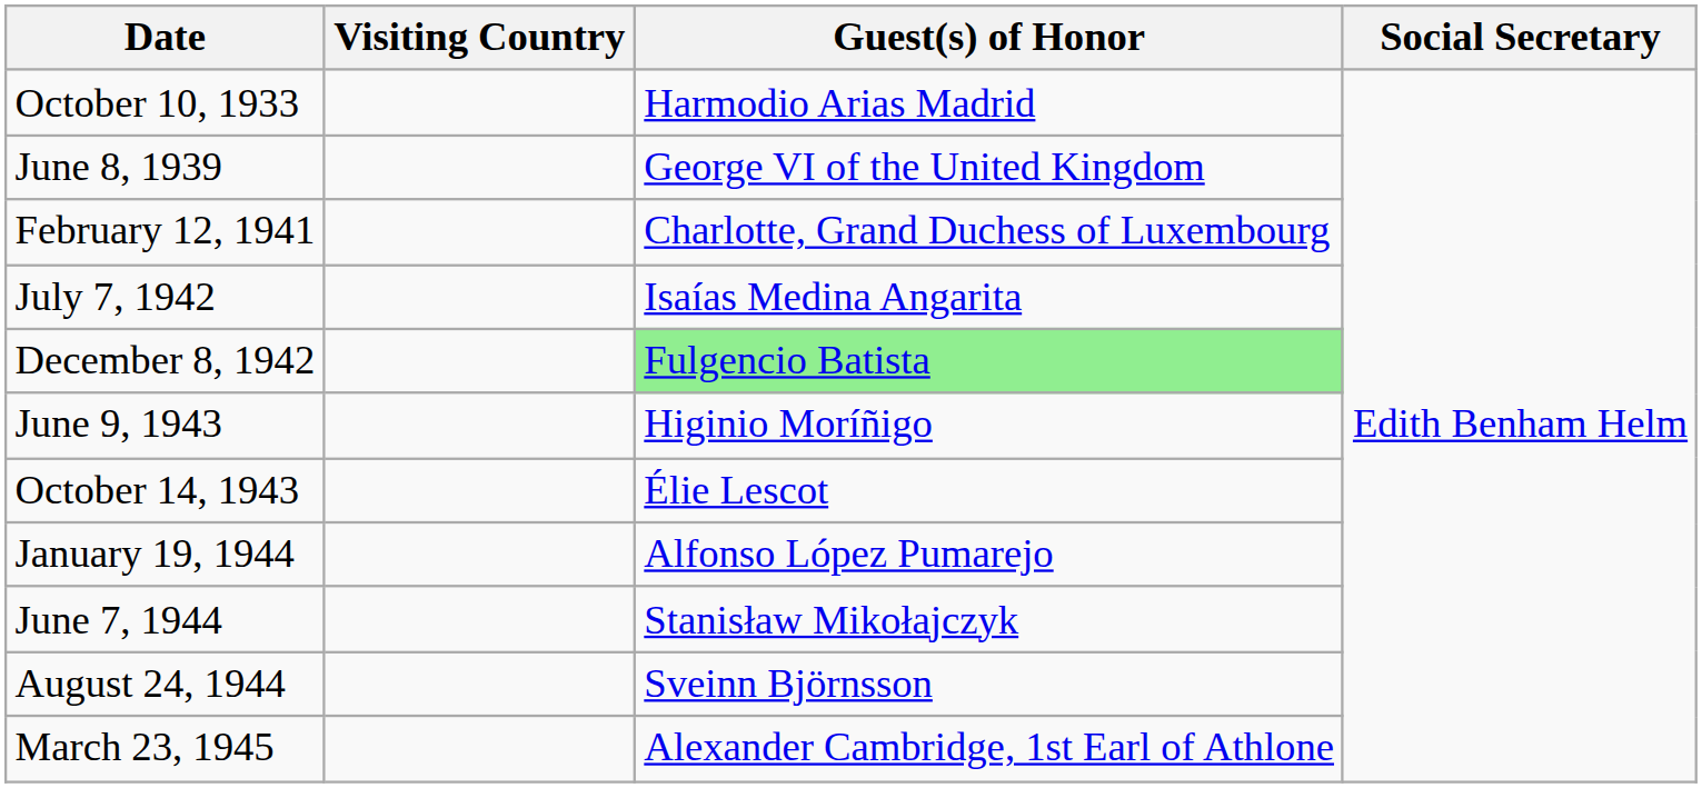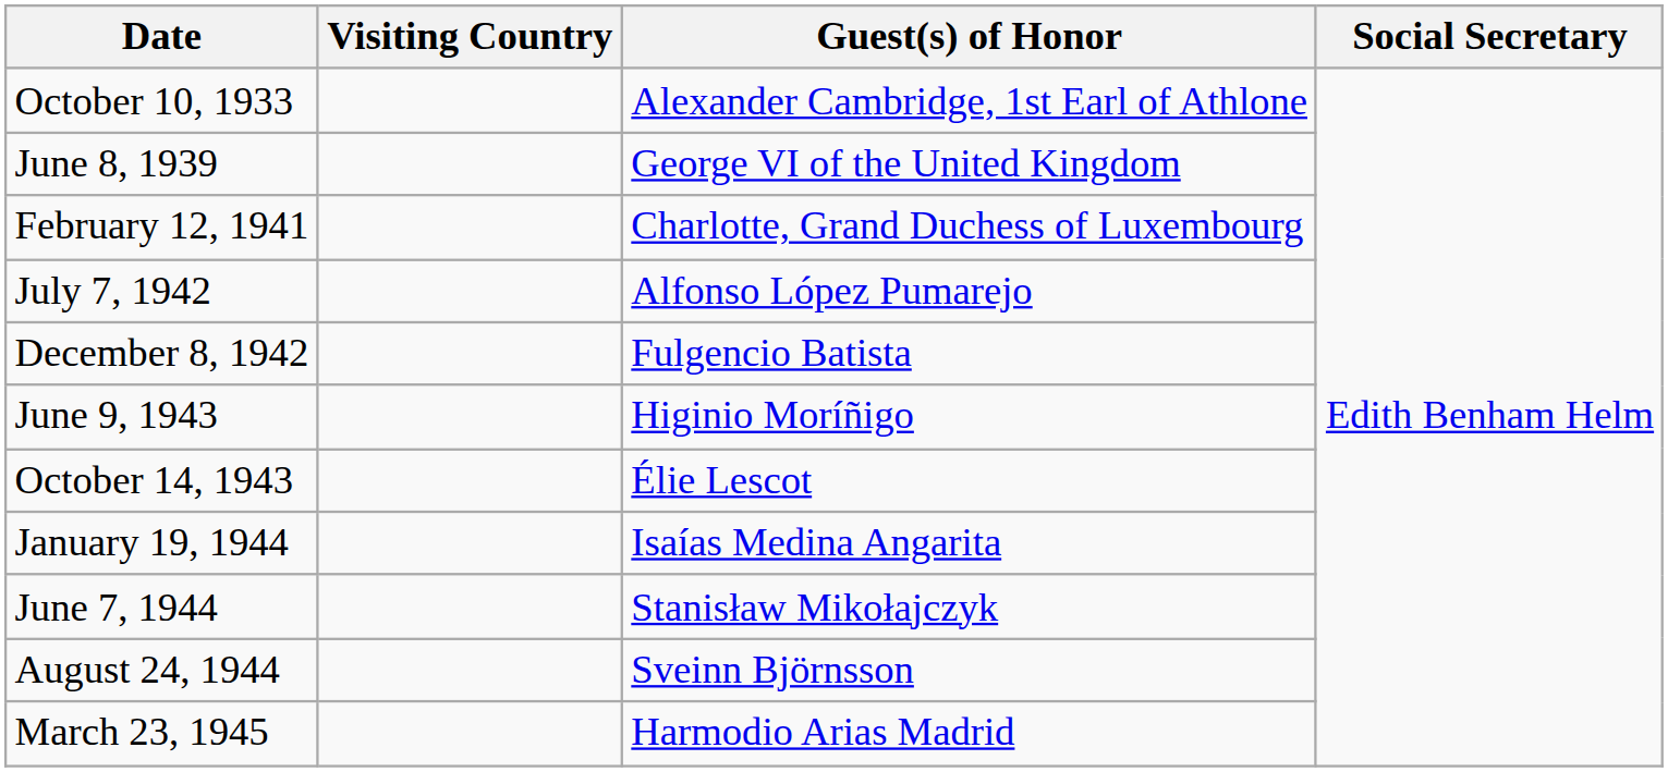October 10, 1933 | Guest(s) of Honor: Harmodio Arias Madrid -> Alexander Cambridge, 1st Earl of Athlone
July 7, 1942 | Guest(s) of Honor: Isaías Medina Angarita -> Alfonso López Pumarejo
December 8, 1942 | Guest(s) of Honor: lightgreen background -> no background
January 19, 1944 | Guest(s) of Honor: Alfonso López Pumarejo -> Isaías Medina Angarita
March 23, 1945 | Guest(s) of Honor: Alexander Cambridge, 1st Earl of Athlone -> Harmodio Arias Madrid
